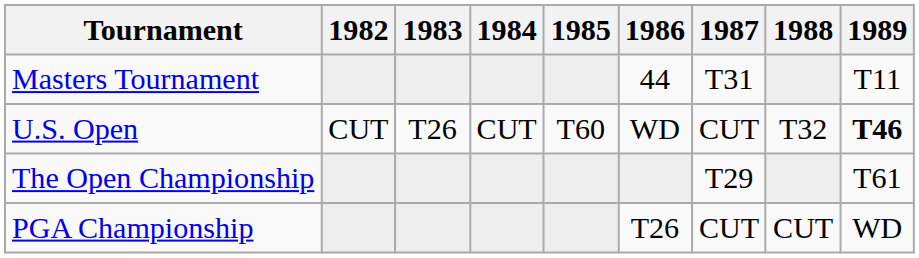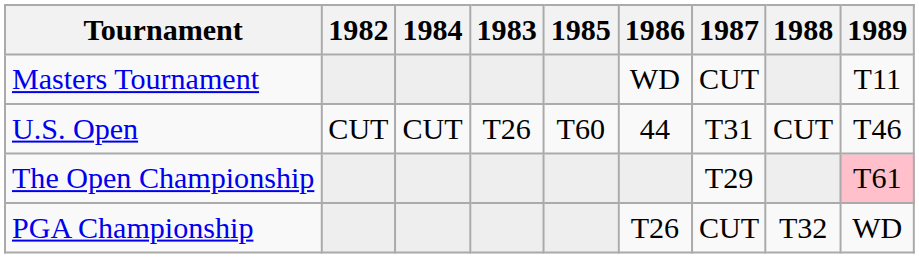columns swapped: 1983 <-> 1984
Masters Tournament | 1986: 44 -> WD
Masters Tournament | 1987: T31 -> CUT
U.S. Open | 1986: WD -> 44
U.S. Open | 1987: CUT -> T31
U.S. Open | 1988: T32 -> CUT
U.S. Open | 1989: bold -> normal
The Open Championship | 1989: no background -> pink background
PGA Championship | 1988: CUT -> T32
